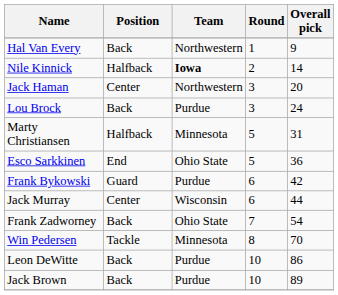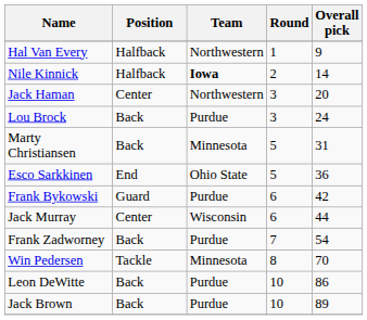Hal Van Every | Position: Back -> Halfback
Marty Christiansen | Position: Halfback -> Back
Frank Zadworney | Team: Ohio State -> Purdue
